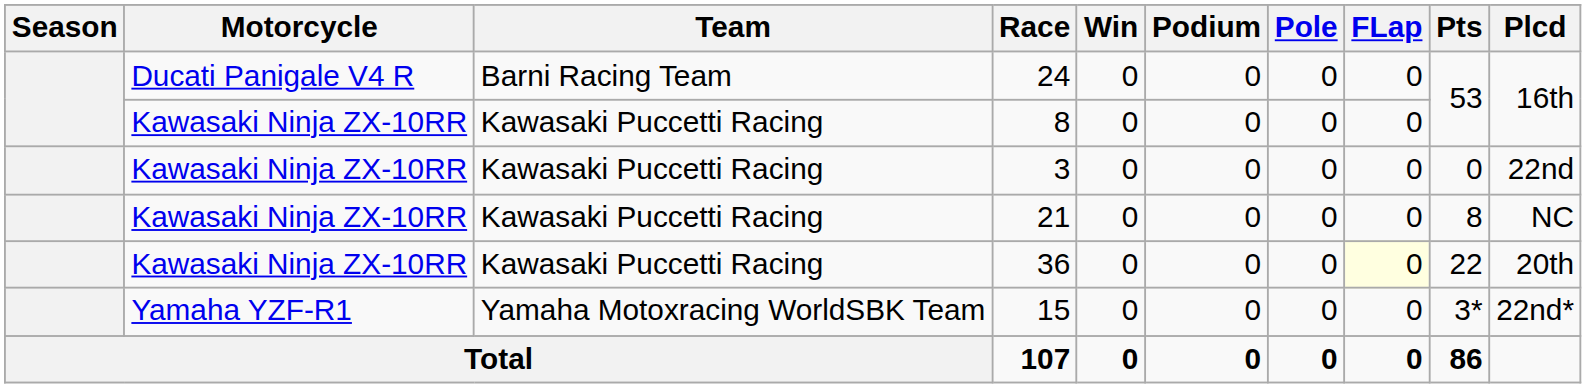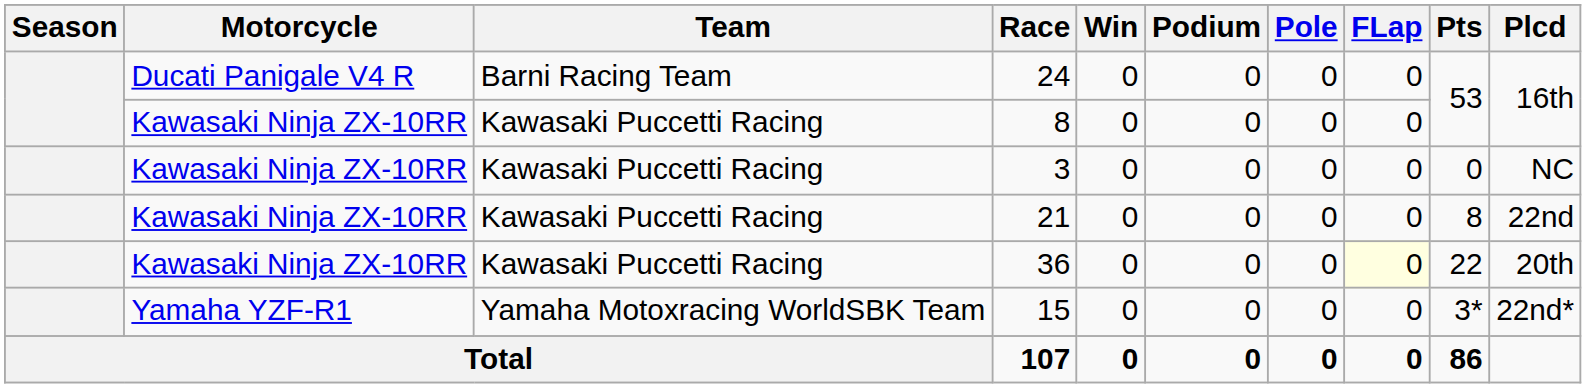3 | Plcd: 22nd -> NC
21 | Plcd: NC -> 22nd
